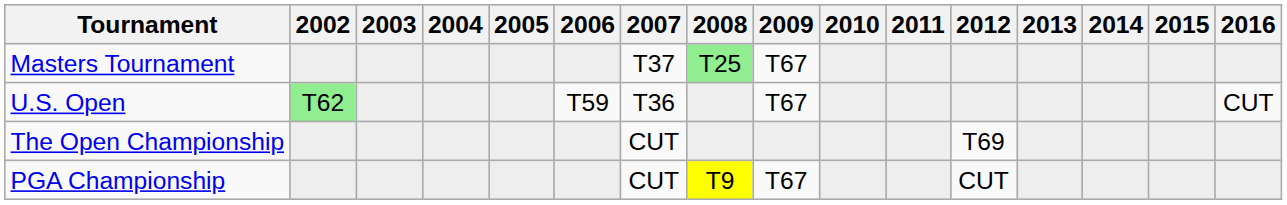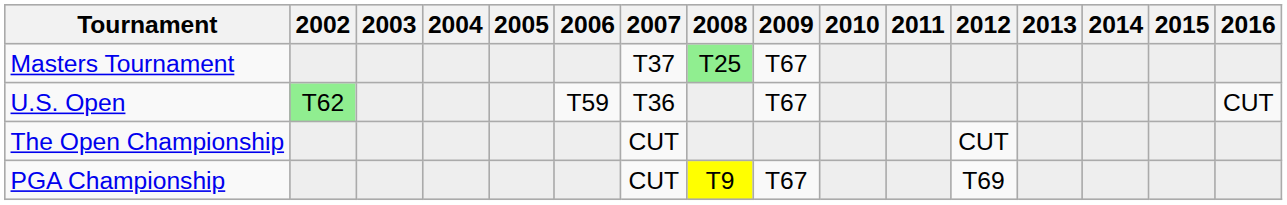The Open Championship | 2012: T69 -> CUT
PGA Championship | 2012: CUT -> T69
